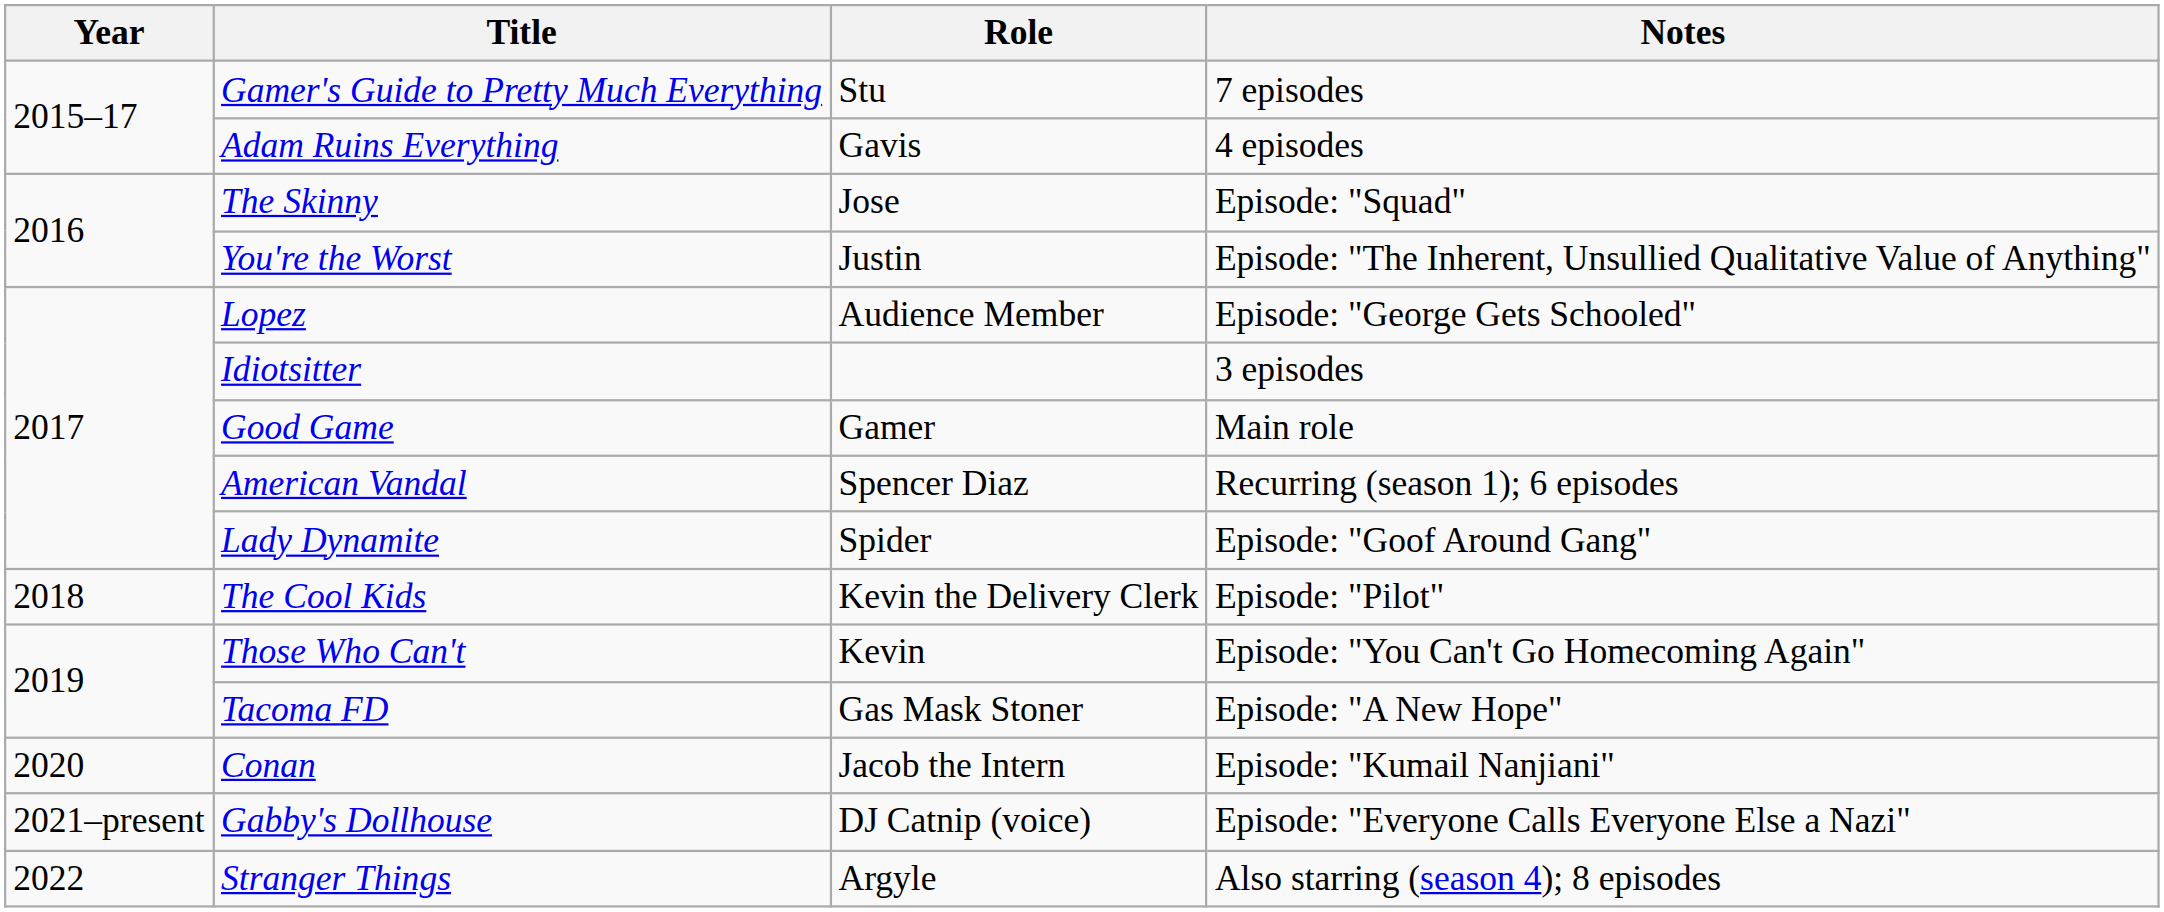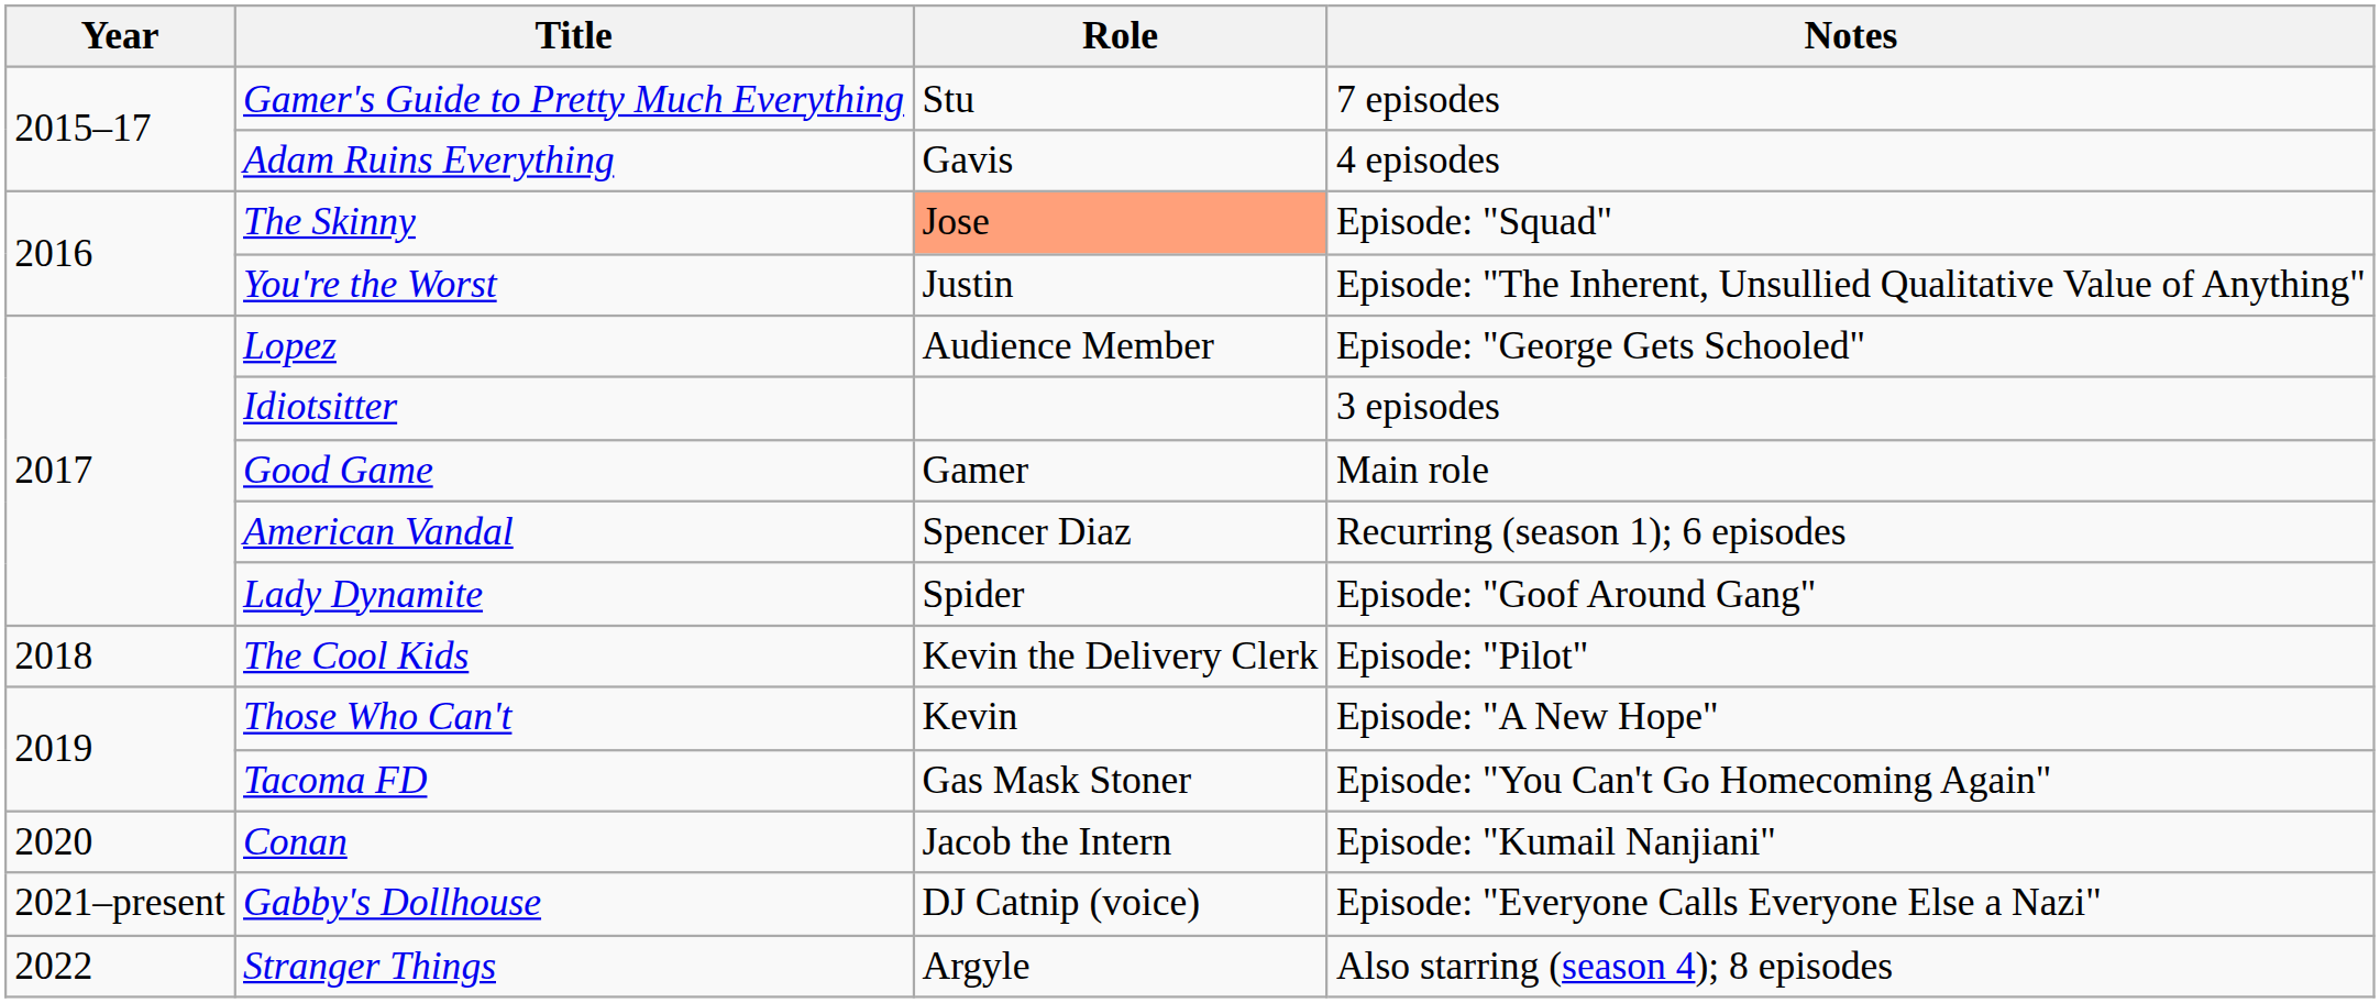The Skinny | Role: no background -> lightsalmon background
Those Who Can't | Notes: Episode: "You Can't Go Homecoming Again" -> Episode: "A New Hope"
Tacoma FD | Notes: Episode: "A New Hope" -> Episode: "You Can't Go Homecoming Again"
